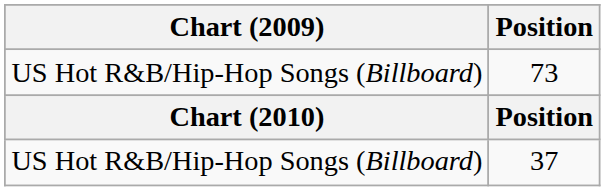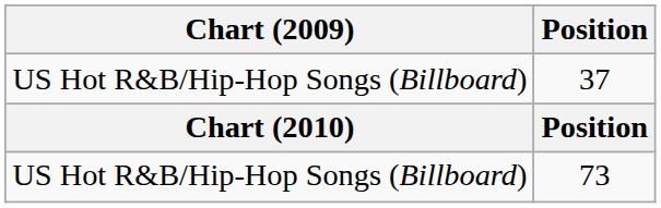rows swapped: 37 <-> 73
